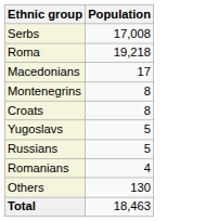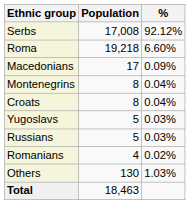+ column: % | 92.12% | 6.60% | 0.09% | 0.04% | 0.04% | 0.03% | 0.03% | 0.02% | 1.03%
